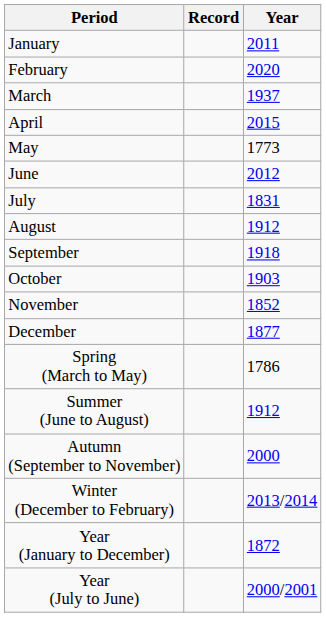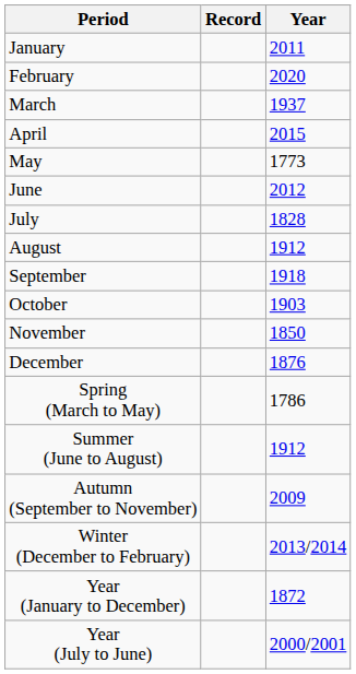July | Year: 1831 -> 1828
November | Year: 1852 -> 1850
December | Year: 1877 -> 1876
Autumn (September to November) | Year: 2000 -> 2009
